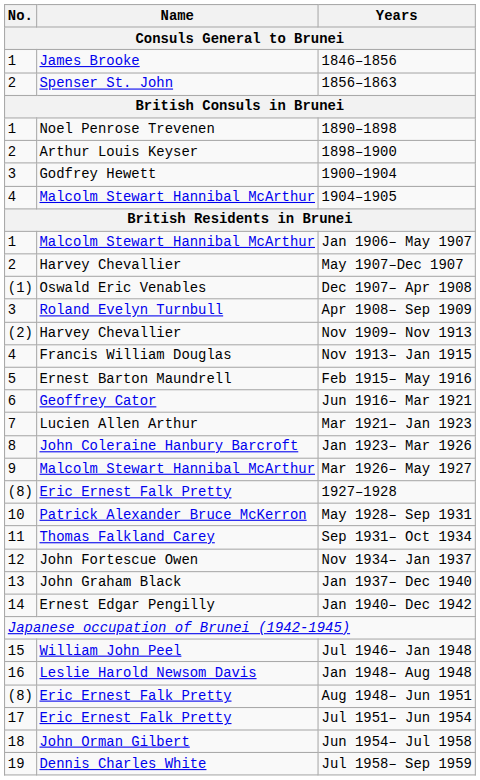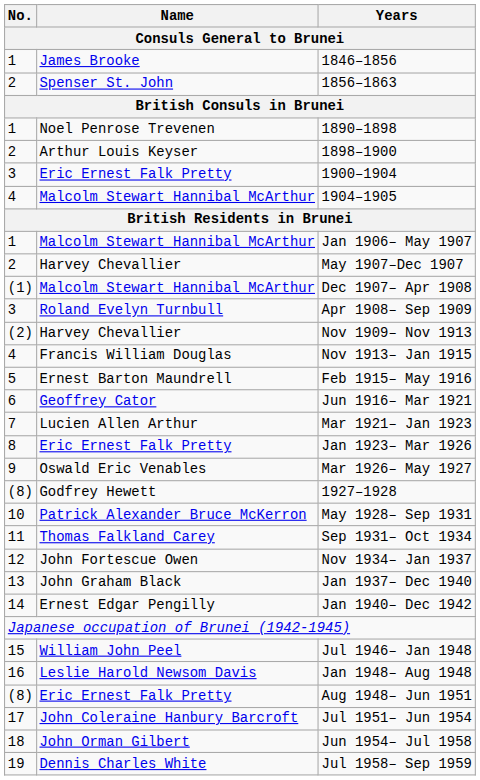1900–1904 | Name: Godfrey Hewett -> Eric Ernest Falk Pretty
Dec 1907– Apr 1908 | Name: Oswald Eric Venables -> Malcolm Stewart Hannibal McArthur
Jan 1923– Mar 1926 | Name: John Coleraine Hanbury Barcroft -> Eric Ernest Falk Pretty
Mar 1926– May 1927 | Name: Malcolm Stewart Hannibal McArthur -> Oswald Eric Venables
1927–1928 | Name: Eric Ernest Falk Pretty -> Godfrey Hewett
Jul 1951– Jun 1954 | Name: Eric Ernest Falk Pretty -> John Coleraine Hanbury Barcroft
